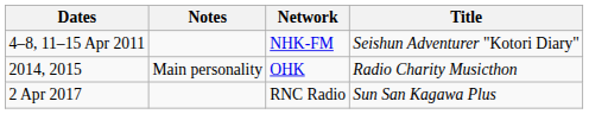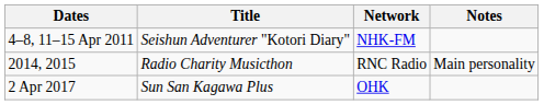columns swapped: Title <-> Notes
2014, 2015 | Network: OHK -> RNC Radio
2 Apr 2017 | Network: RNC Radio -> OHK
